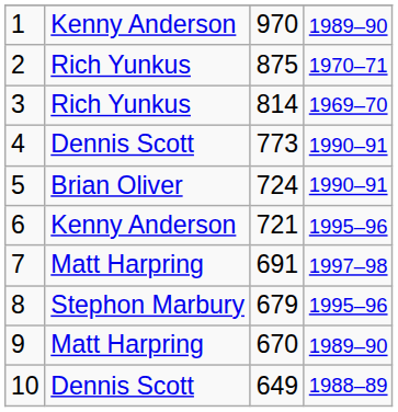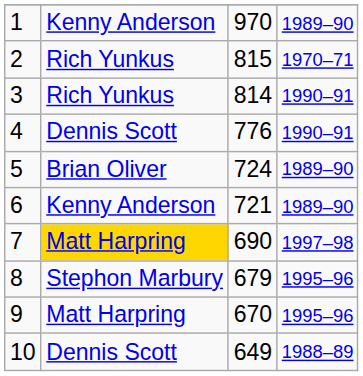2 | column 3: 875 -> 815
3 | column 4: 1969–70 -> 1990–91
4 | column 3: 773 -> 776
5 | column 4: 1990–91 -> 1989–90
6 | column 4: 1995–96 -> 1989–90
7 | column 2: no background -> gold background
7 | column 3: 691 -> 690
9 | column 4: 1989–90 -> 1995–96
